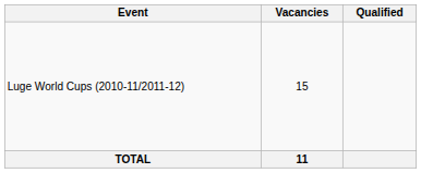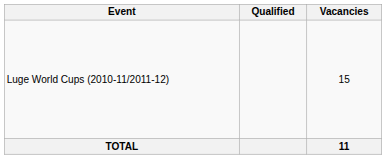columns swapped: Vacancies <-> Qualified
